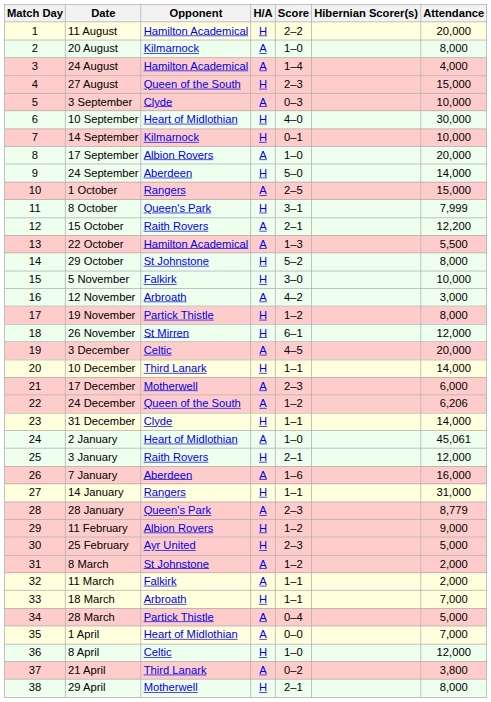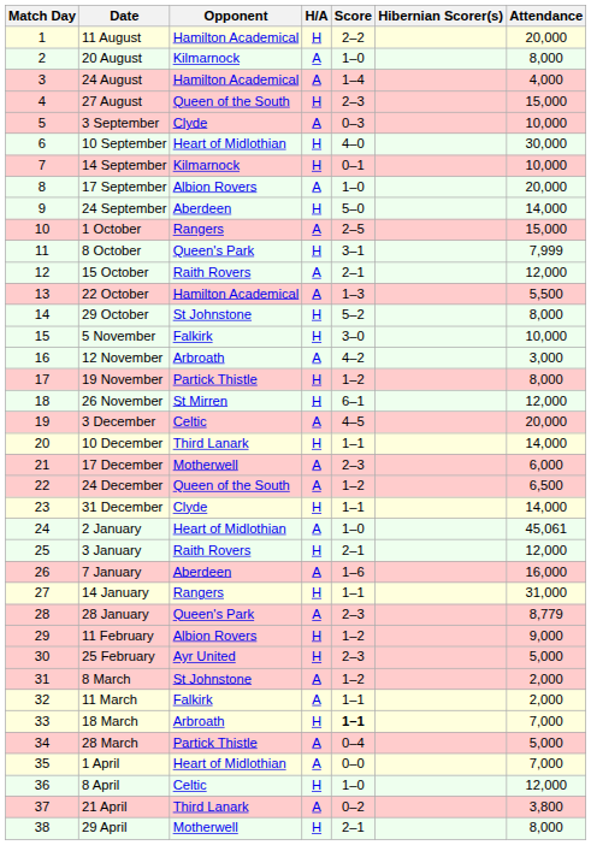15 October | Attendance: 12,200 -> 12,000
24 December | Attendance: 6,206 -> 6,500
18 March | Score: normal -> bold
